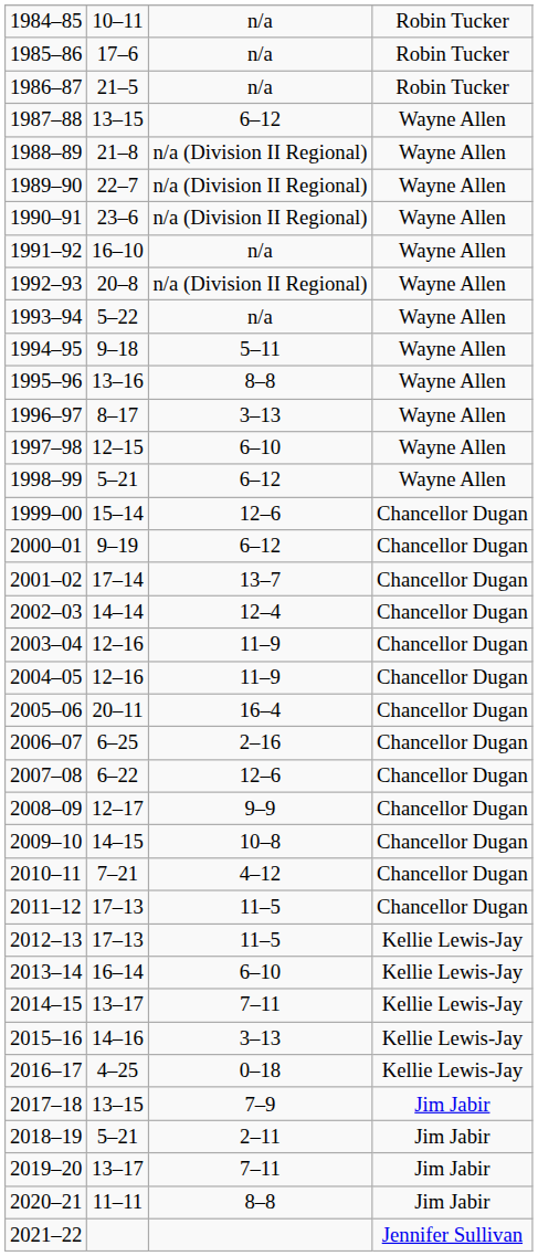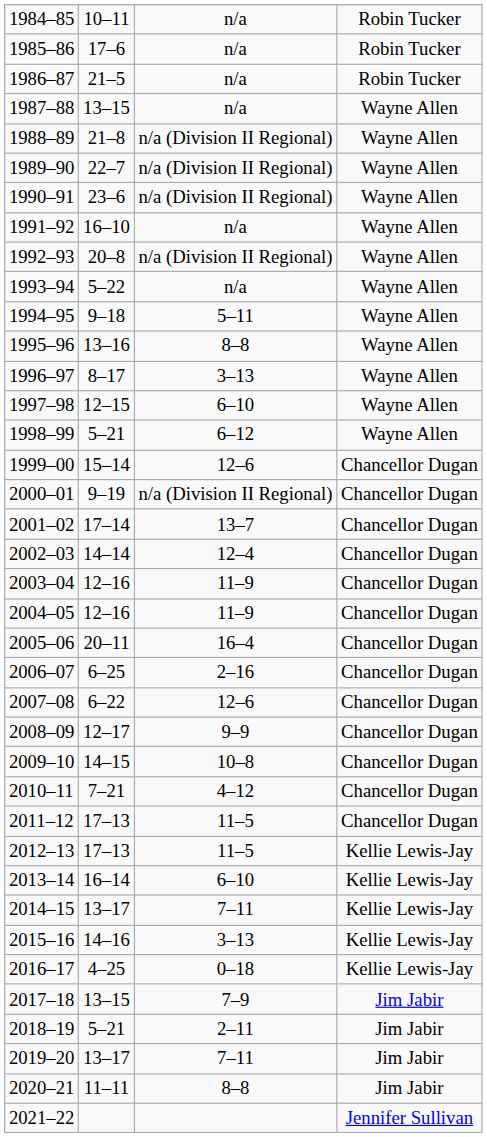1987–88 | column 3: 6–12 -> n/a
2000–01 | column 3: 6–12 -> n/a (Division II Regional)
